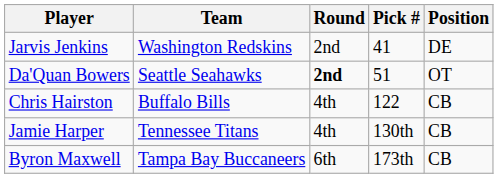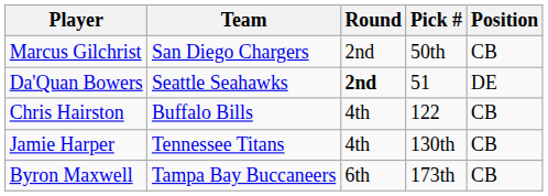- row: Jarvis Jenkins | Washington Redskins | 2nd | 41 | DE
+ row: Marcus Gilchrist | San Diego Chargers | 2nd | 50th | CB
Da'Quan Bowers | Position: OT -> DE
